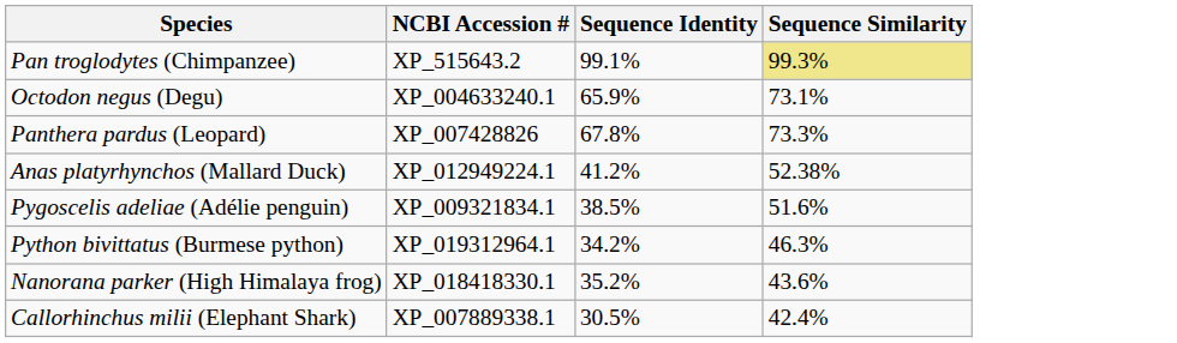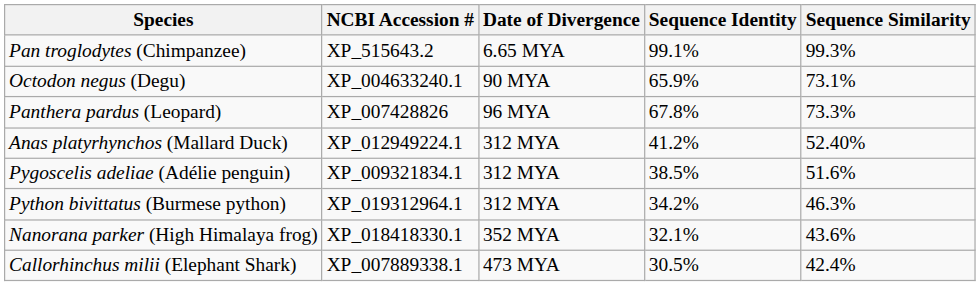+ column: Date of Divergence | 6.65 MYA | 90 MYA | 96 MYA | 312 MYA | 312 MYA | 312 MYA | 352 MYA | 473 MYA
Pan troglodytes (Chimpanzee) | Sequence Similarity: khaki background -> no background
Anas platyrhynchos (Mallard Duck) | Sequence Similarity: 52.38% -> 52.40%
Nanorana parker (High Himalaya frog) | Sequence Identity: 35.2% -> 32.1%
